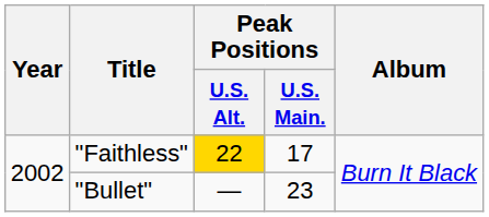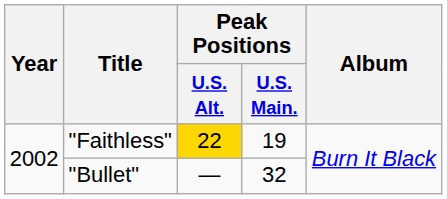"Faithless" | Peak Positions / U.S. Main.: 17 -> 19
"Bullet" | Peak Positions / U.S. Main.: 23 -> 32
